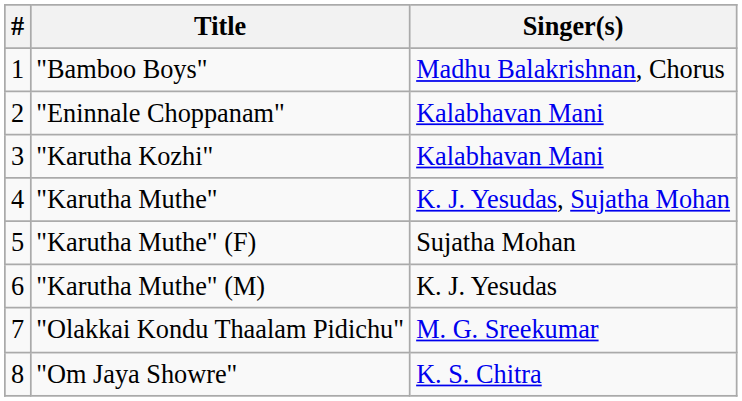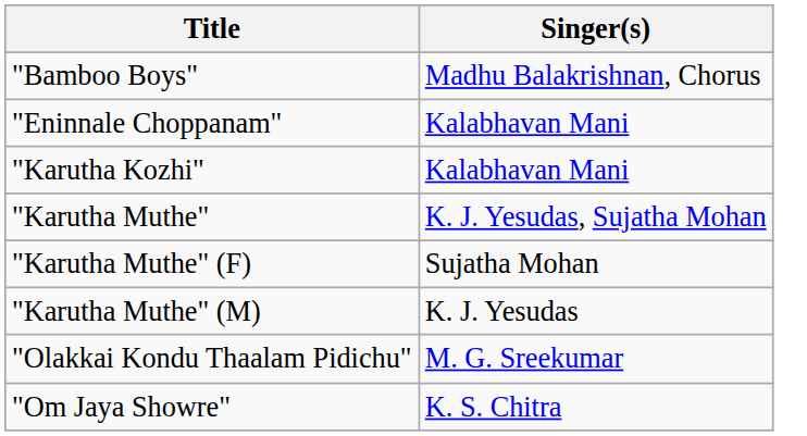- column: # | 1 | 2 | 3 | 4 | 5 | 6 | 7 | 8
